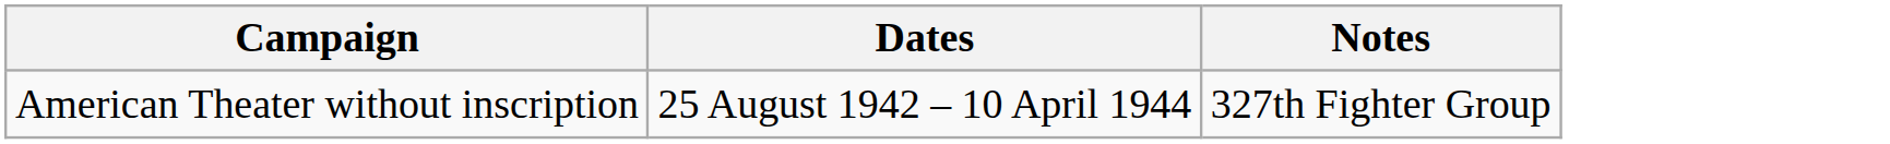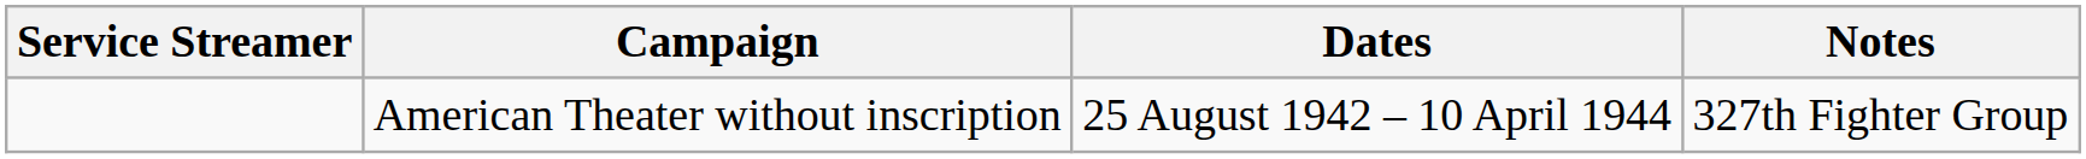+ column: Service Streamer
